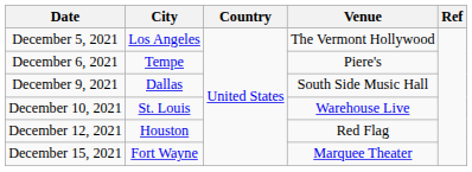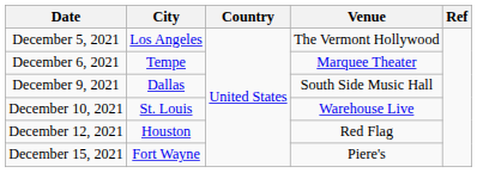December 6, 2021 | Venue: Piere's -> Marquee Theater
December 15, 2021 | Venue: Marquee Theater -> Piere's
